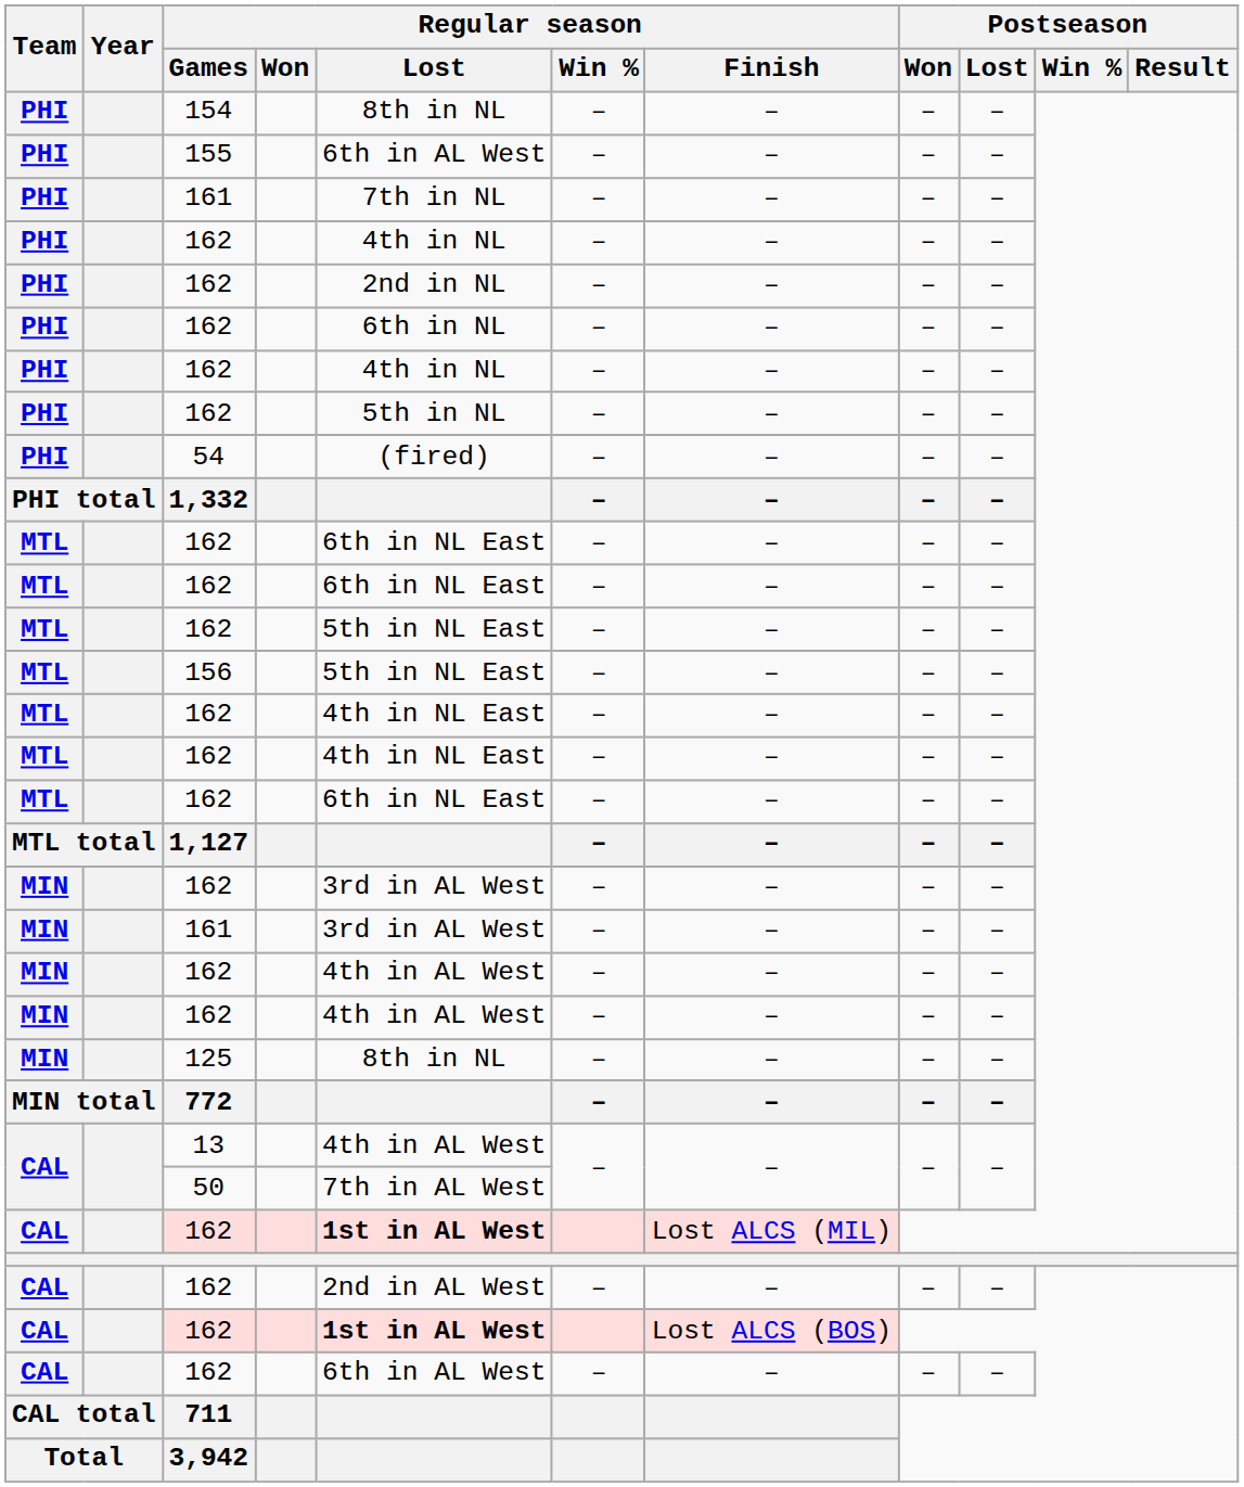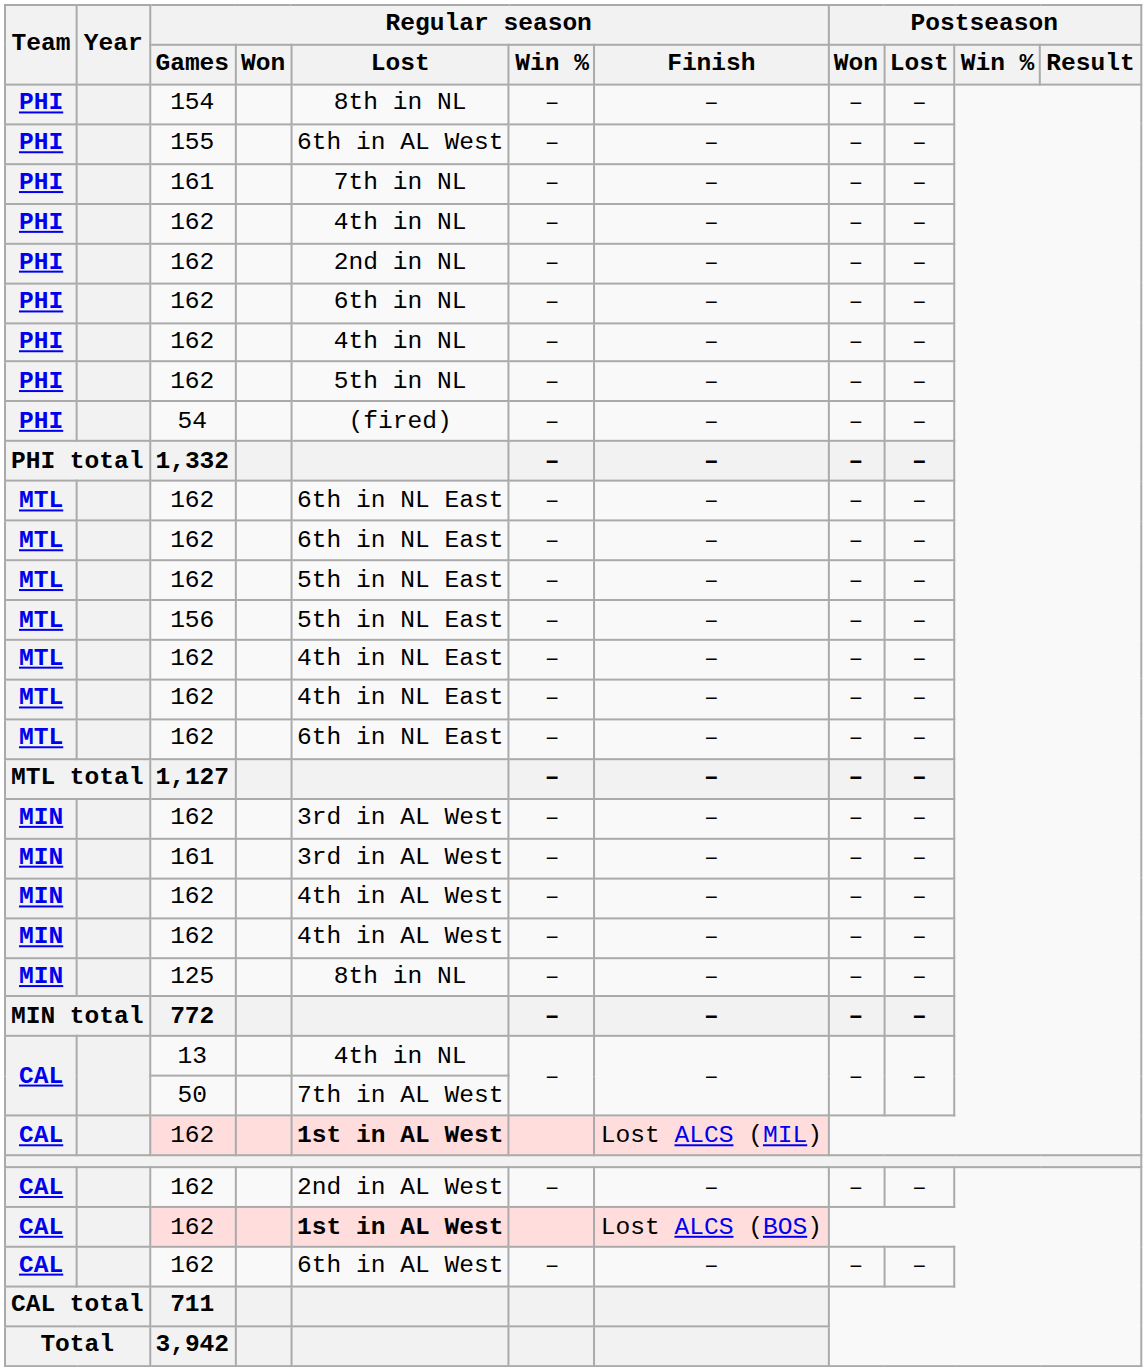13 | Regular season / Lost: 4th in AL West -> 4th in NL
